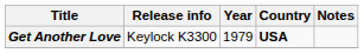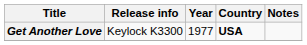Get Another Love | Year: 1979 -> 1977
